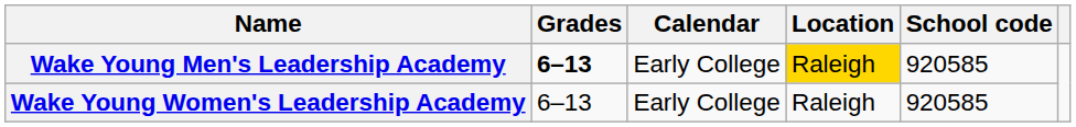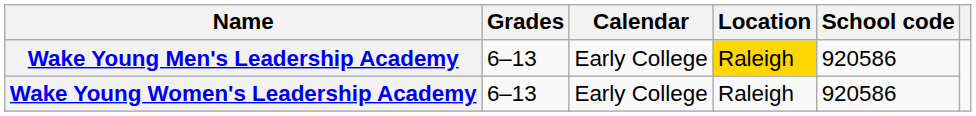Wake Young Men's Leadership Academy | Grades: bold -> normal
Wake Young Men's Leadership Academy | School code: 920585 -> 920586
Wake Young Women's Leadership Academy | School code: 920585 -> 920586
